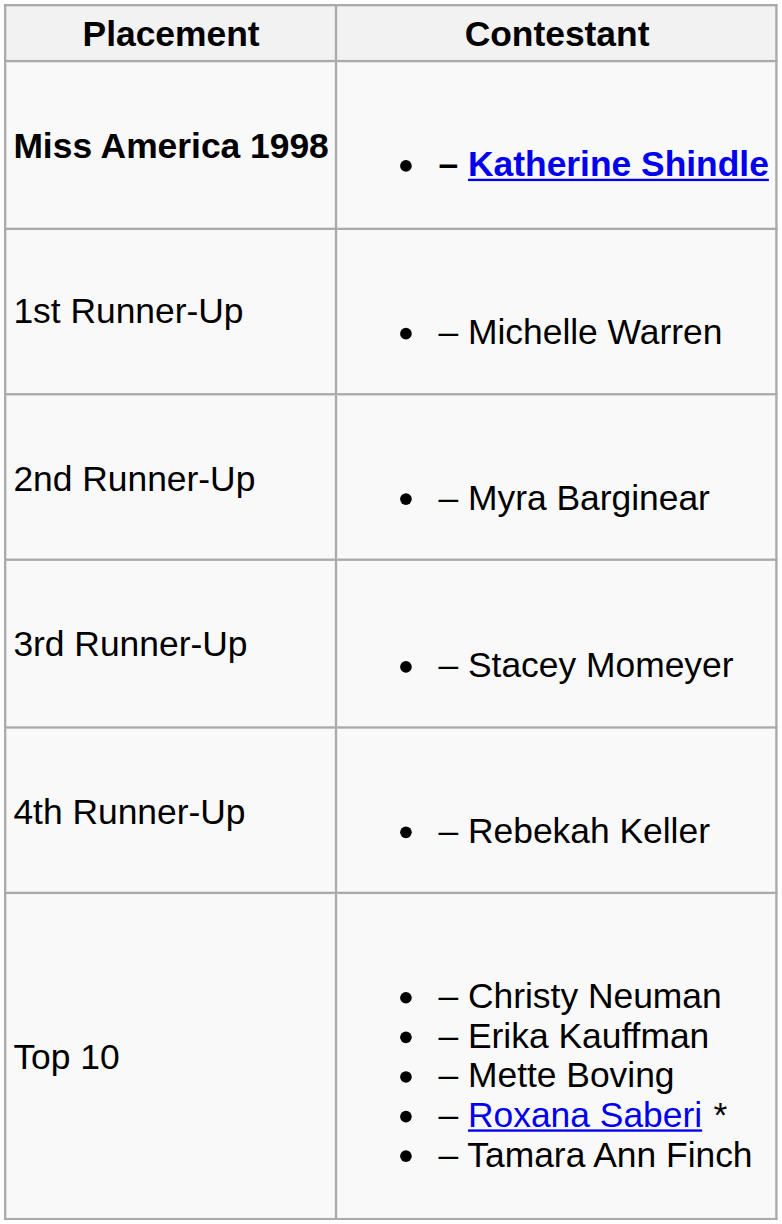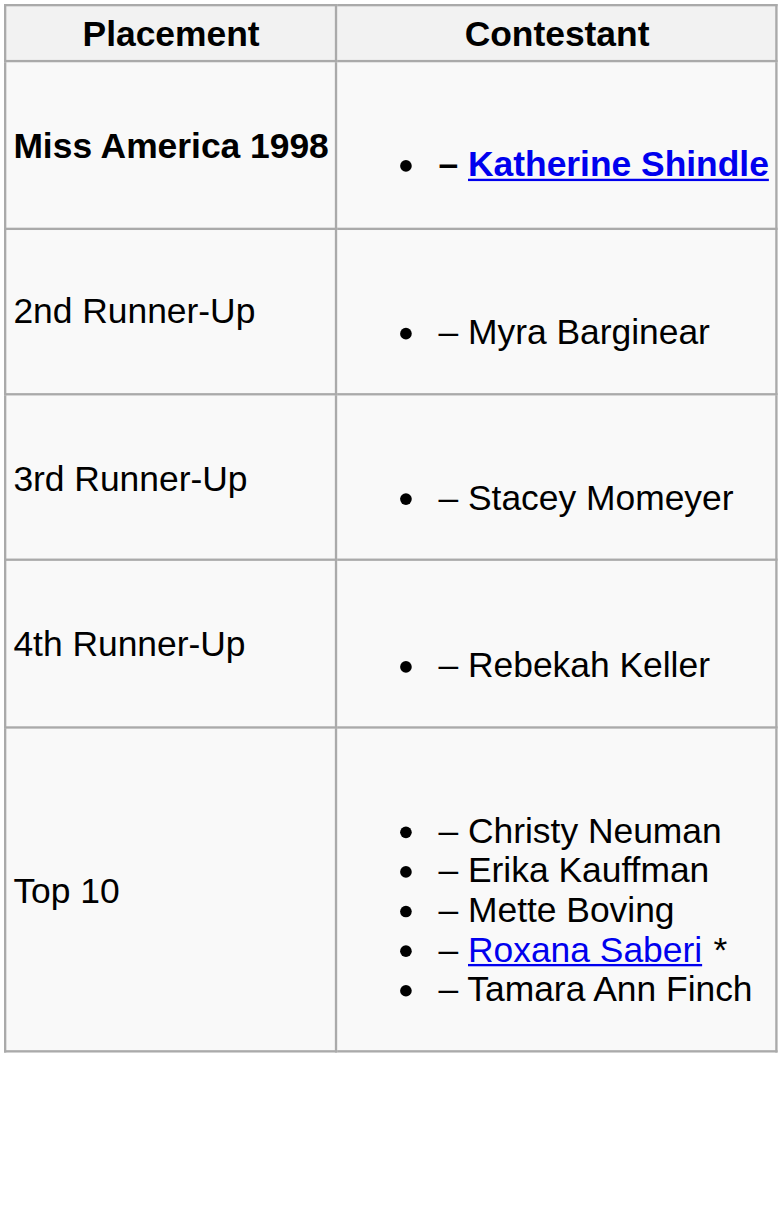- row: 1st Runner-Up | – Michelle Warren
